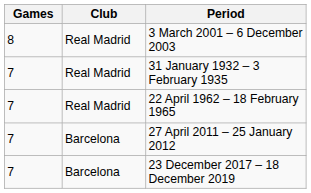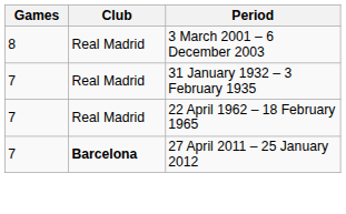27 April 2011 – 25 January 2012 | Club: normal -> bold
- row: 7 | Barcelona | 23 December 2017 – 18 December 2019
